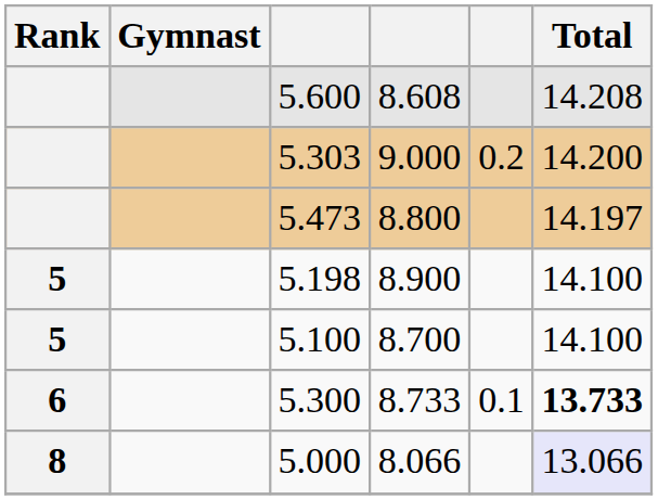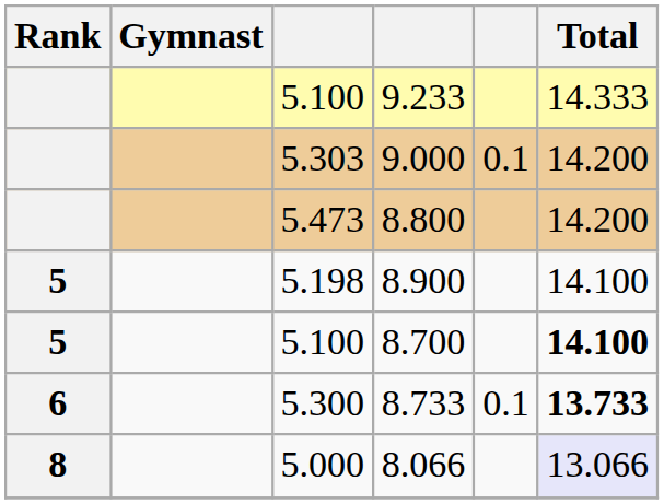+ row: 5.100 | 9.233 | 14.333
- row: 5.600 | 8.608 | 14.208
9.000 | column 5: 0.2 -> 0.1
8.800 | Total: 14.197 -> 14.200
8.700 | Total: normal -> bold
